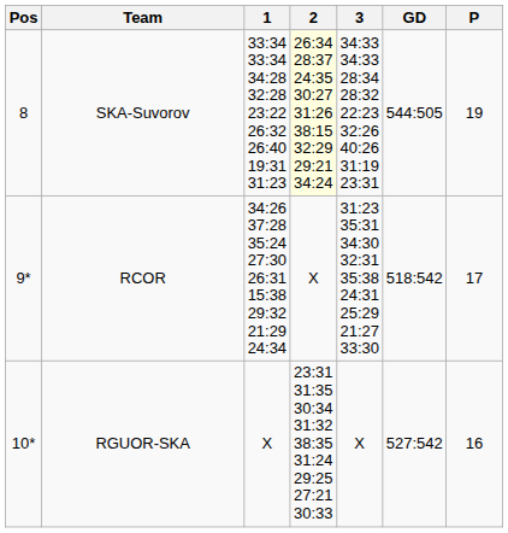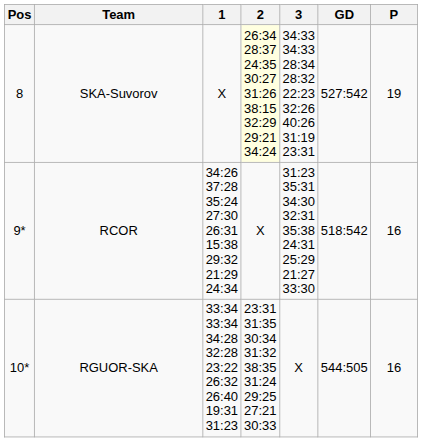SKA-Suvorov | 1: 33:34 33:34 34:28 32:28 23:22 26:32 26:40 19:31 31:23 -> X
SKA-Suvorov | GD: 544:505 -> 527:542
RCOR | P: 17 -> 16
RGUOR-SKA | 1: X -> 33:34 33:34 34:28 32:28 23:22 26:32 26:40 19:31 31:23
RGUOR-SKA | GD: 527:542 -> 544:505
